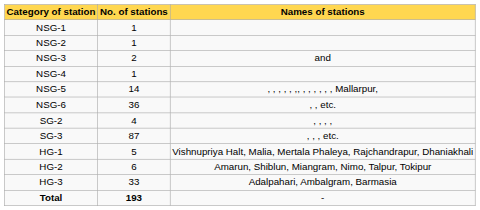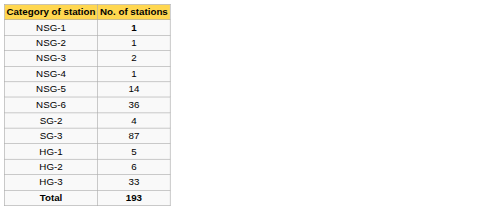- column: Names of stations | and | , , , , , ,, , , , , , , Mallarpur, | , , etc. | , , , , | , , , etc. | Vishnupriya Halt, Malia, Mertala Phaleya, Rajchandrapur, Dhaniakhali | Amarun, Shiblun, Miangram, Nimo, Talpur, Tokipur | Adalpahari, Ambalgram, Barmasia | -
NSG-1 | No. of stations: normal -> bold
